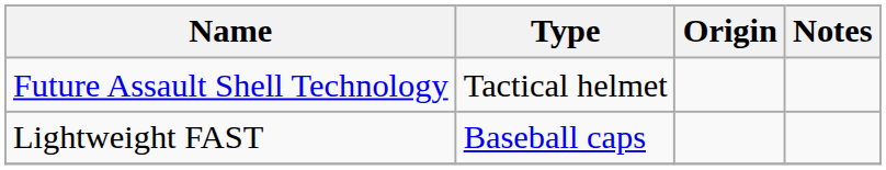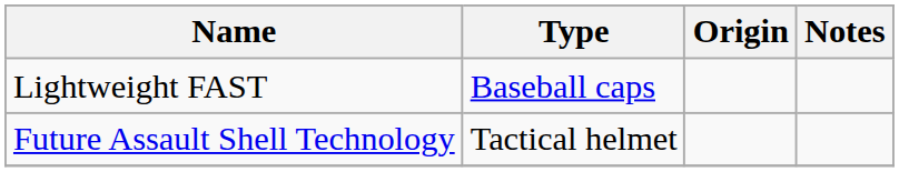rows swapped: Future Assault Shell Technology <-> Lightweight FAST
